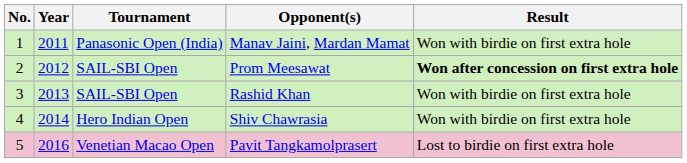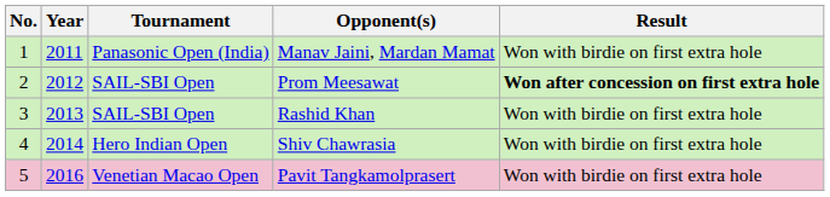Pavit Tangkamolprasert | Result: Lost to birdie on first extra hole -> Won with birdie on first extra hole
